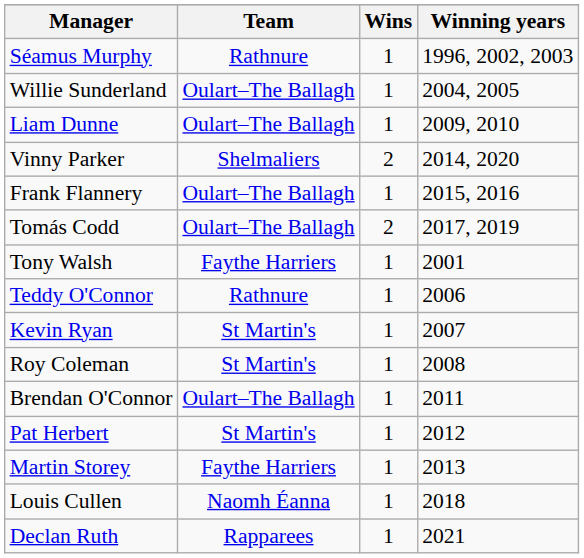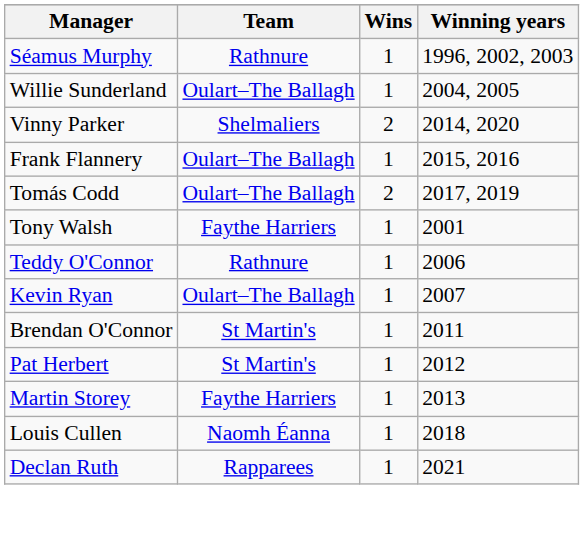- row: Liam Dunne | Oulart–The Ballagh | 1 | 2009, 2010
Kevin Ryan | Team: St Martin's -> Oulart–The Ballagh
- row: Roy Coleman | St Martin's | 1 | 2008
Brendan O'Connor | Team: Oulart–The Ballagh -> St Martin's
